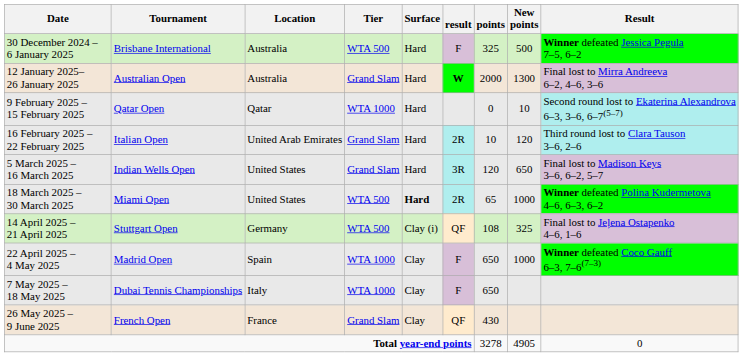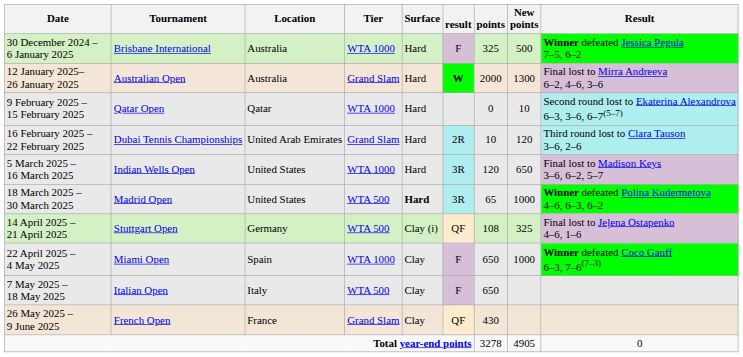30 December 2024 – 6 January 2025 | Tier: WTA 500 -> WTA 1000
16 February 2025 – 22 February 2025 | Tournament: Italian Open -> Dubai Tennis Championships
5 March 2025 – 16 March 2025 | Tier: Grand Slam -> WTA 1000
18 March 2025 – 30 March 2025 | Tournament: Miami Open -> Madrid Open
18 March 2025 – 30 March 2025 | result: 2R -> 3R
22 April 2025 – 4 May 2025 | Tournament: Madrid Open -> Miami Open
7 May 2025 – 18 May 2025 | Tournament: Dubai Tennis Championships -> Italian Open
7 May 2025 – 18 May 2025 | Tier: WTA 1000 -> WTA 500
